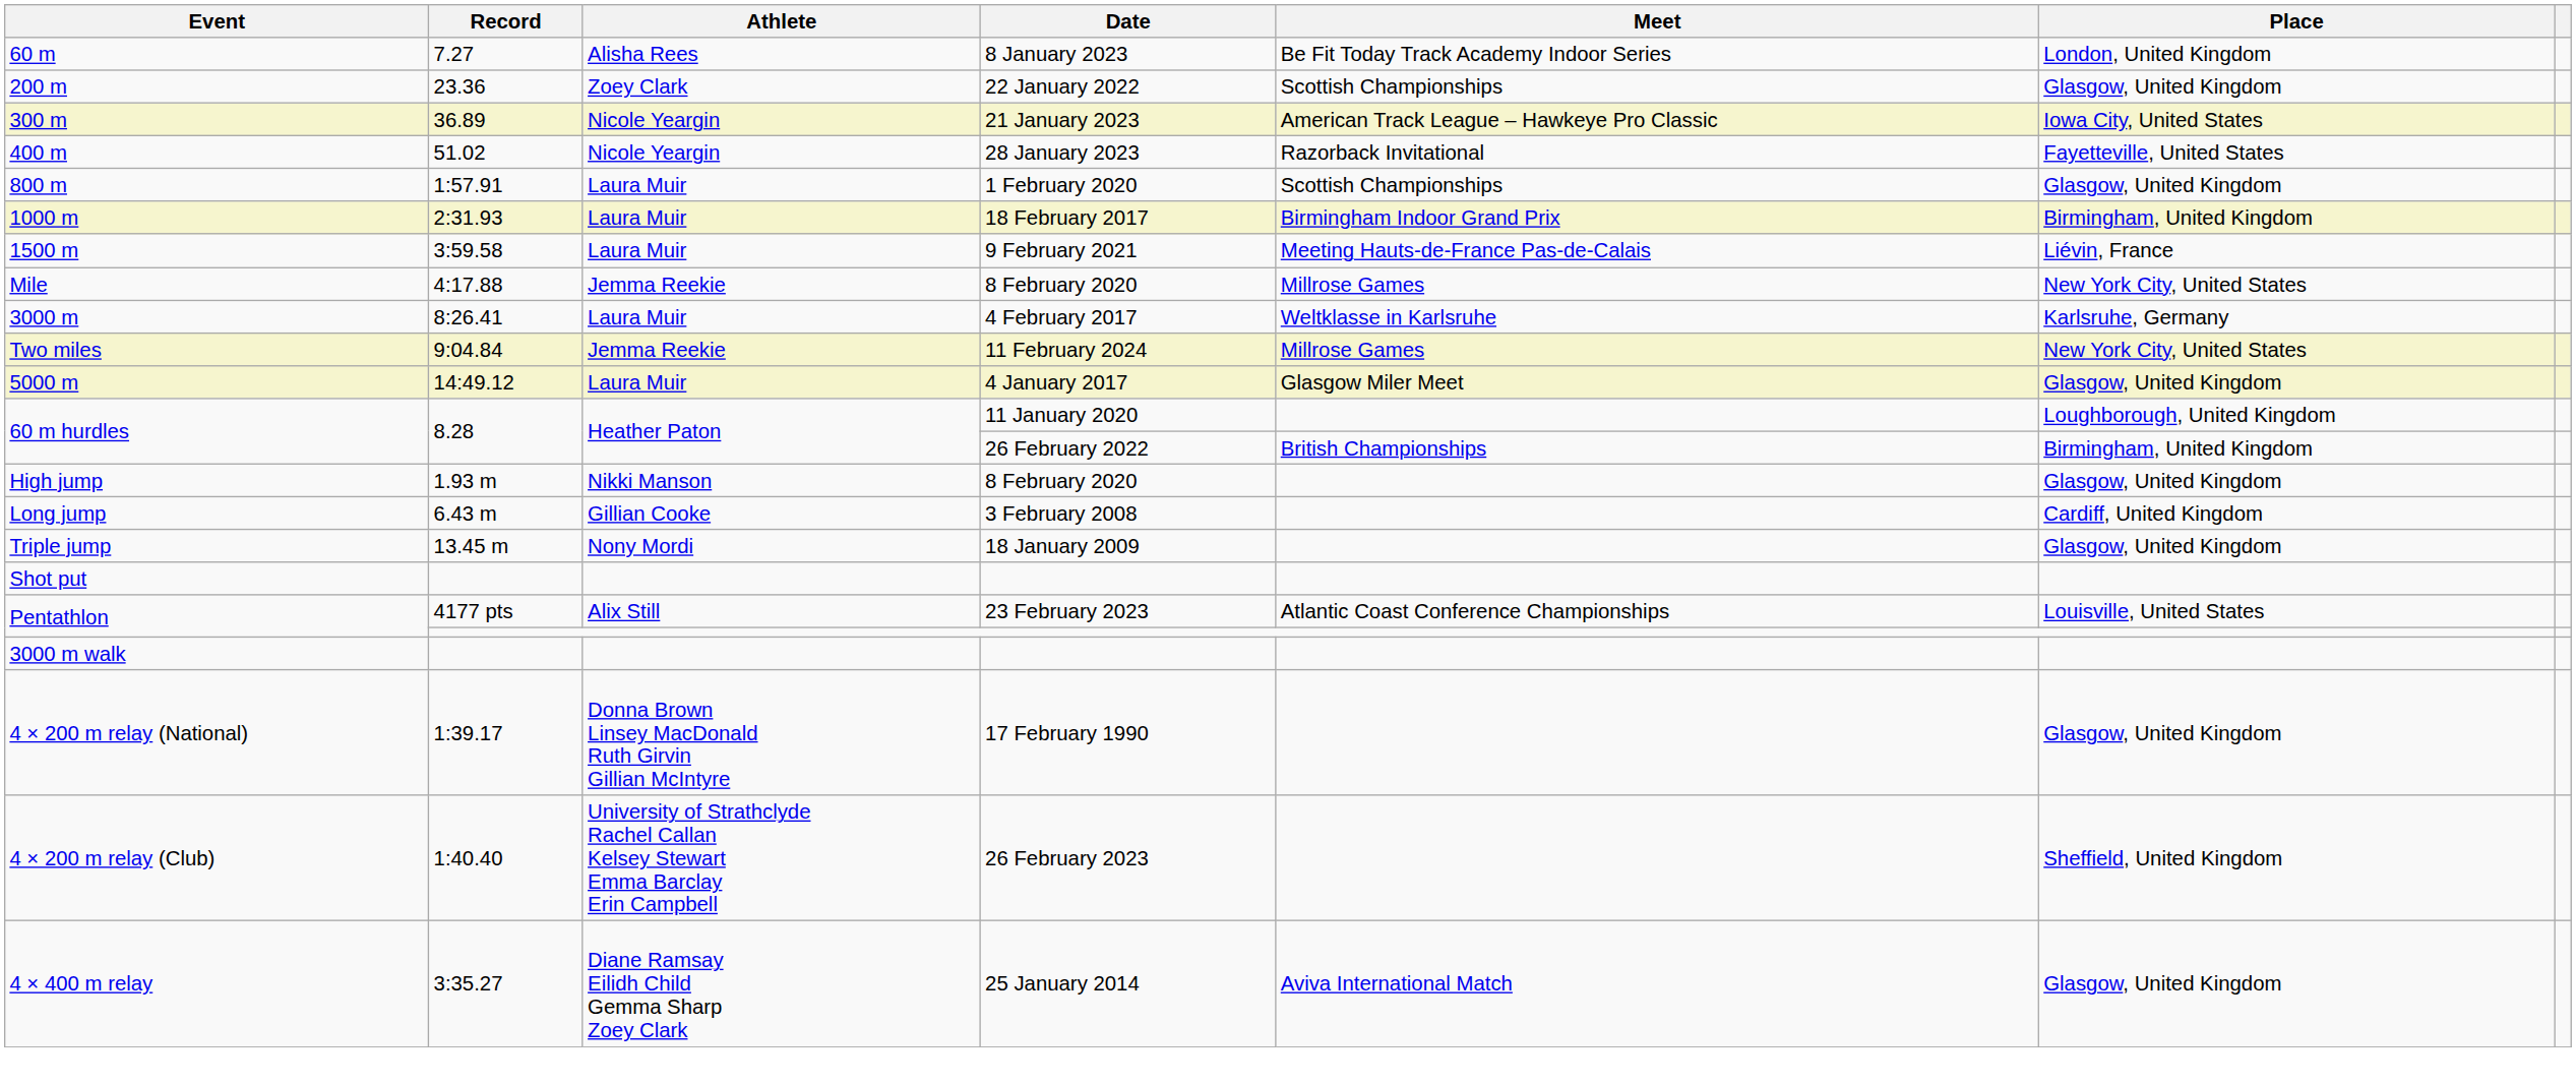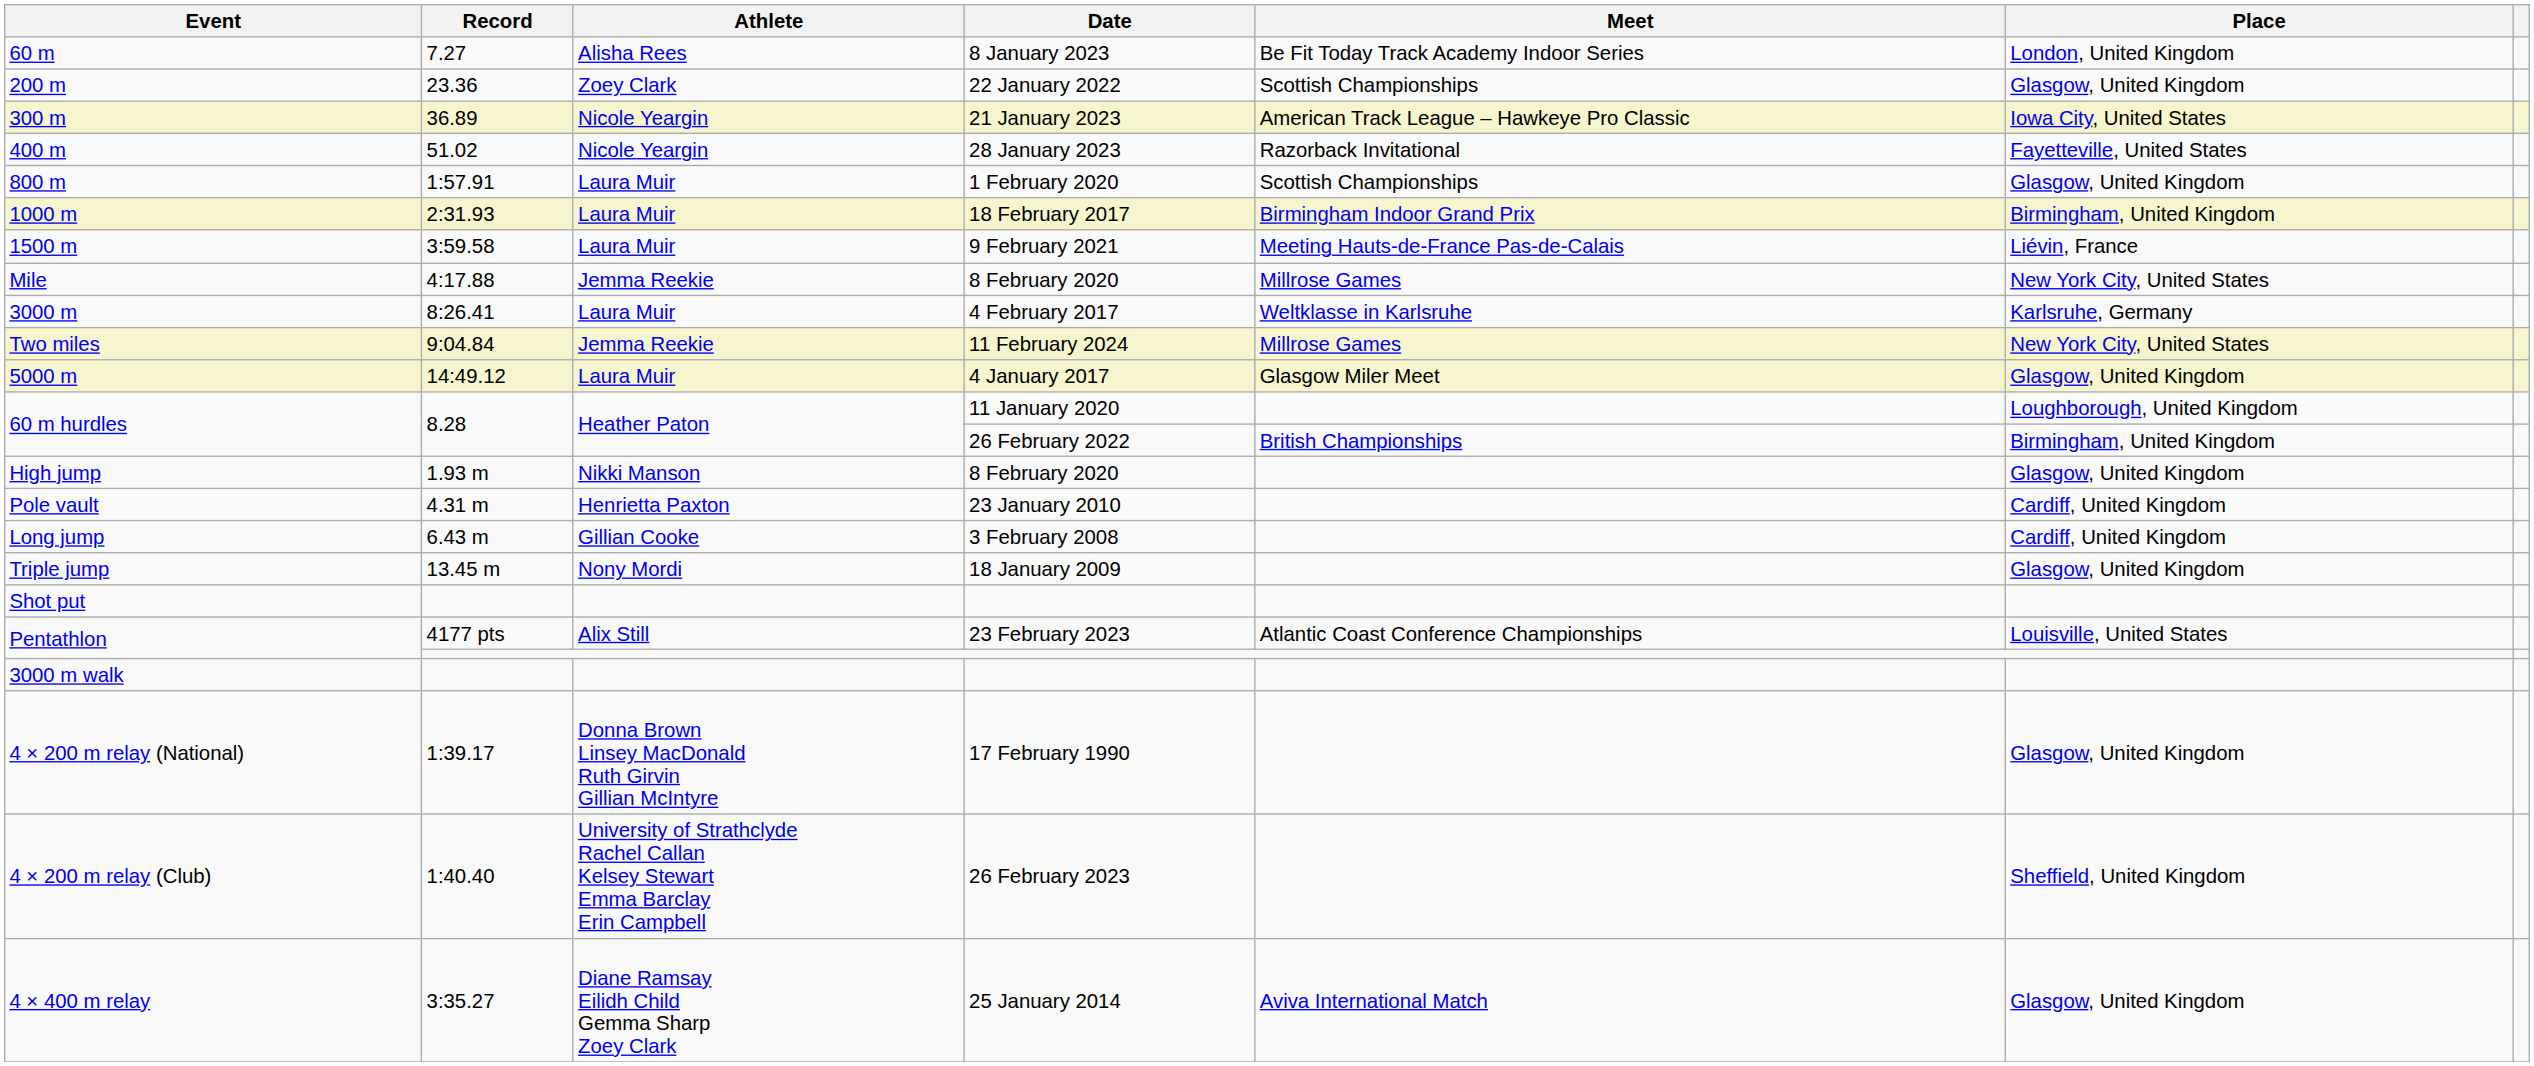+ row: Pole vault | 4.31 m | Henrietta Paxton | 23 January 2010 | Cardiff, United Kingdom
